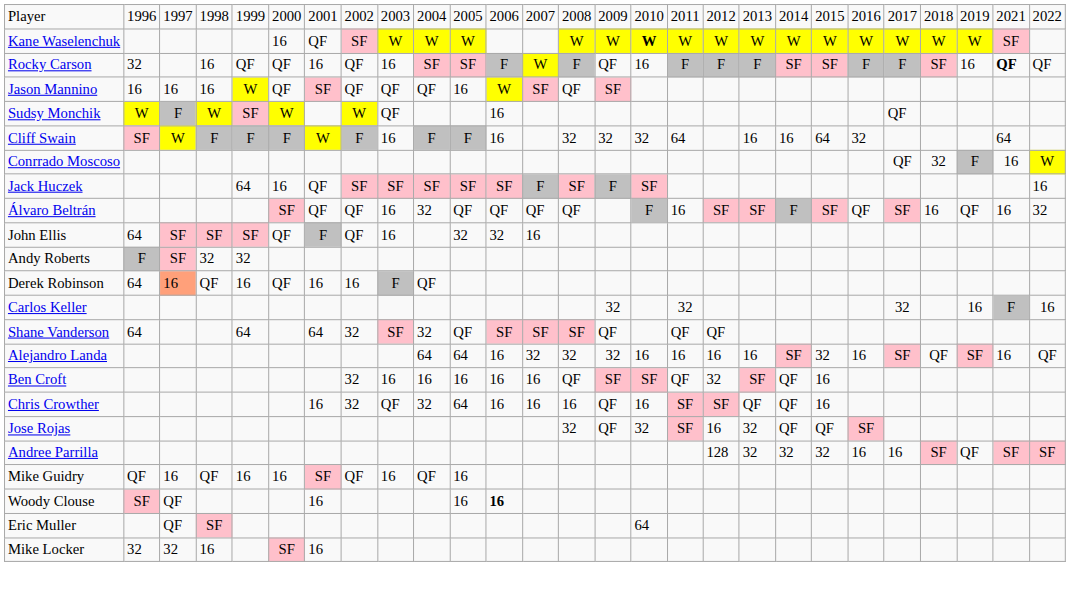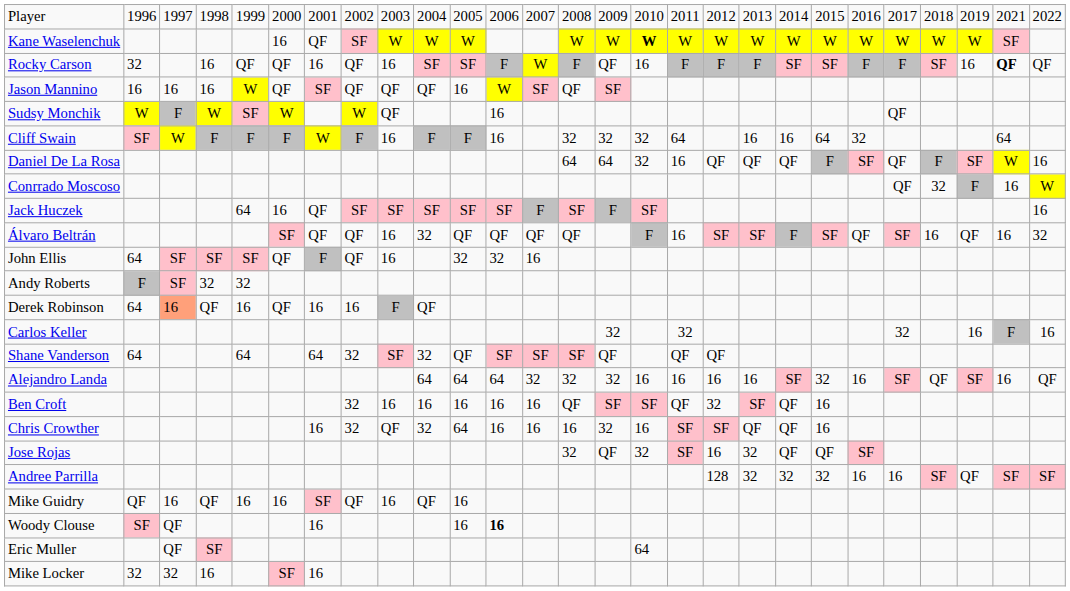+ row: Daniel De La Rosa | 64 | 64 | 32 | 16 | QF | QF | QF | F | SF | QF | F | SF | W | 16
Alejandro Landa | column 12: 16 -> 64
Chris Crowther | column 15: QF -> 32
